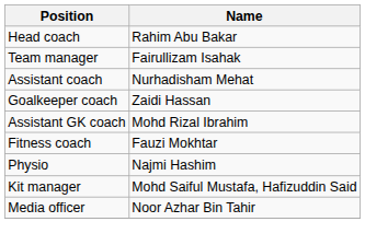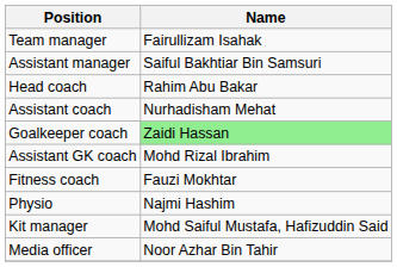rows swapped: Team manager <-> Head coach
+ row: Assistant manager | Saiful Bakhtiar Bin Samsuri
Goalkeeper coach | Name: no background -> lightgreen background
